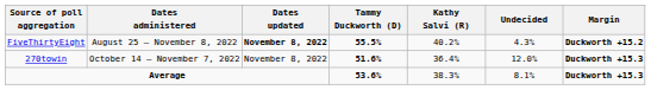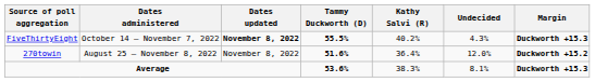FiveThirtyEight | Dates administered: August 25 – November 8, 2022 -> October 14 – November 7, 2022
FiveThirtyEight | Margin: Duckworth +15.2 -> Duckworth +15.3
270towin | Dates administered: October 14 – November 7, 2022 -> August 25 – November 8, 2022
270towin | Margin: Duckworth +15.3 -> Duckworth +15.2
